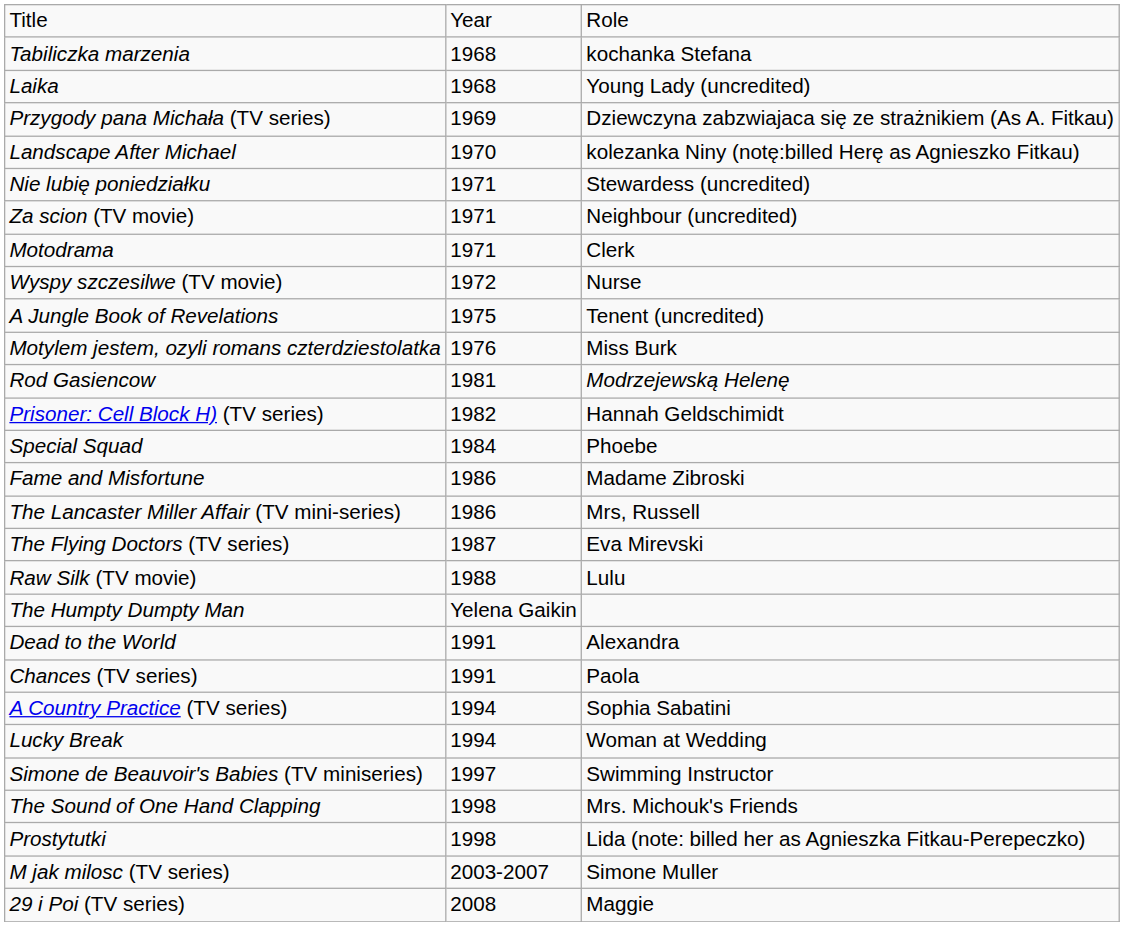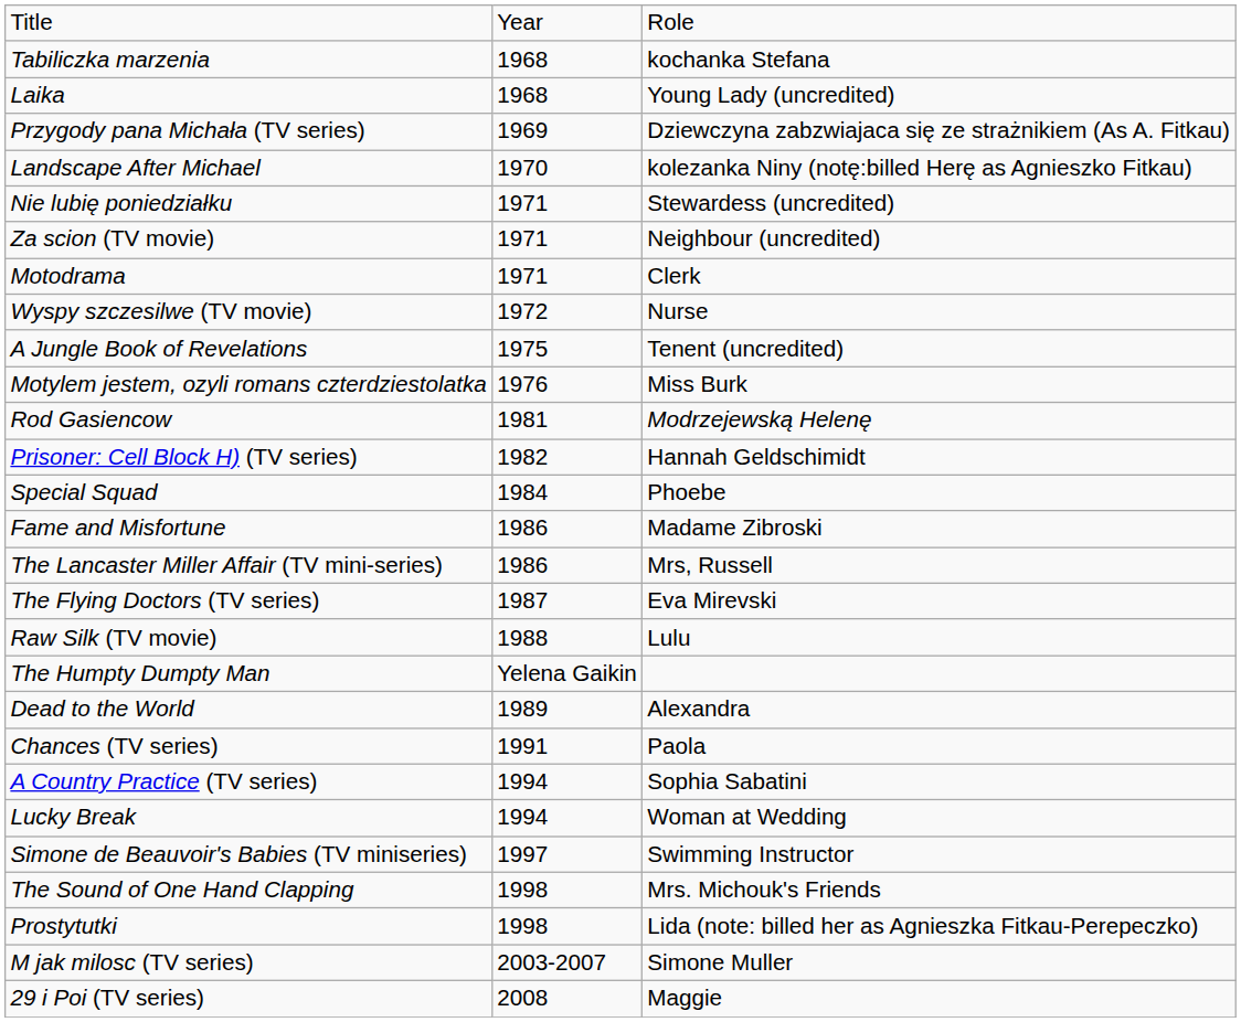Dead to the World | column 2: 1991 -> 1989
